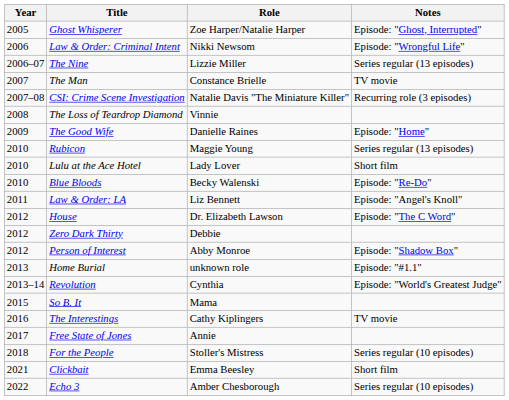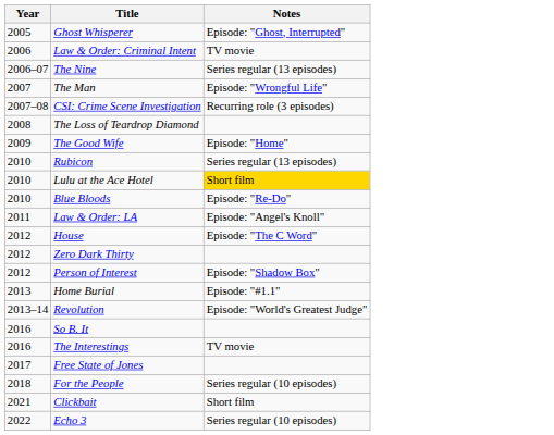- column: Role | Zoe Harper/Natalie Harper | Nikki Newsom | Lizzie Miller | Constance Brielle | Natalie Davis "The Miniature Killer" | Vinnie | Danielle Raines | Maggie Young | Lady Lover | Becky Walenski | Liz Bennett | Dr. Elizabeth Lawson | Debbie | Abby Monroe | unknown role | Cynthia | Mama | Cathy Kiplingers | Annie | Stoller's Mistress | Emma Beesley | Amber Chesborough
Law & Order: Criminal Intent | Notes: Episode: "Wrongful Life" -> TV movie
The Man | Notes: TV movie -> Episode: "Wrongful Life"
Lulu at the Ace Hotel | Notes: no background -> gold background
So B. It | Year: 2015 -> 2016
